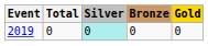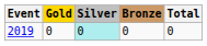columns swapped: Gold <-> Total
